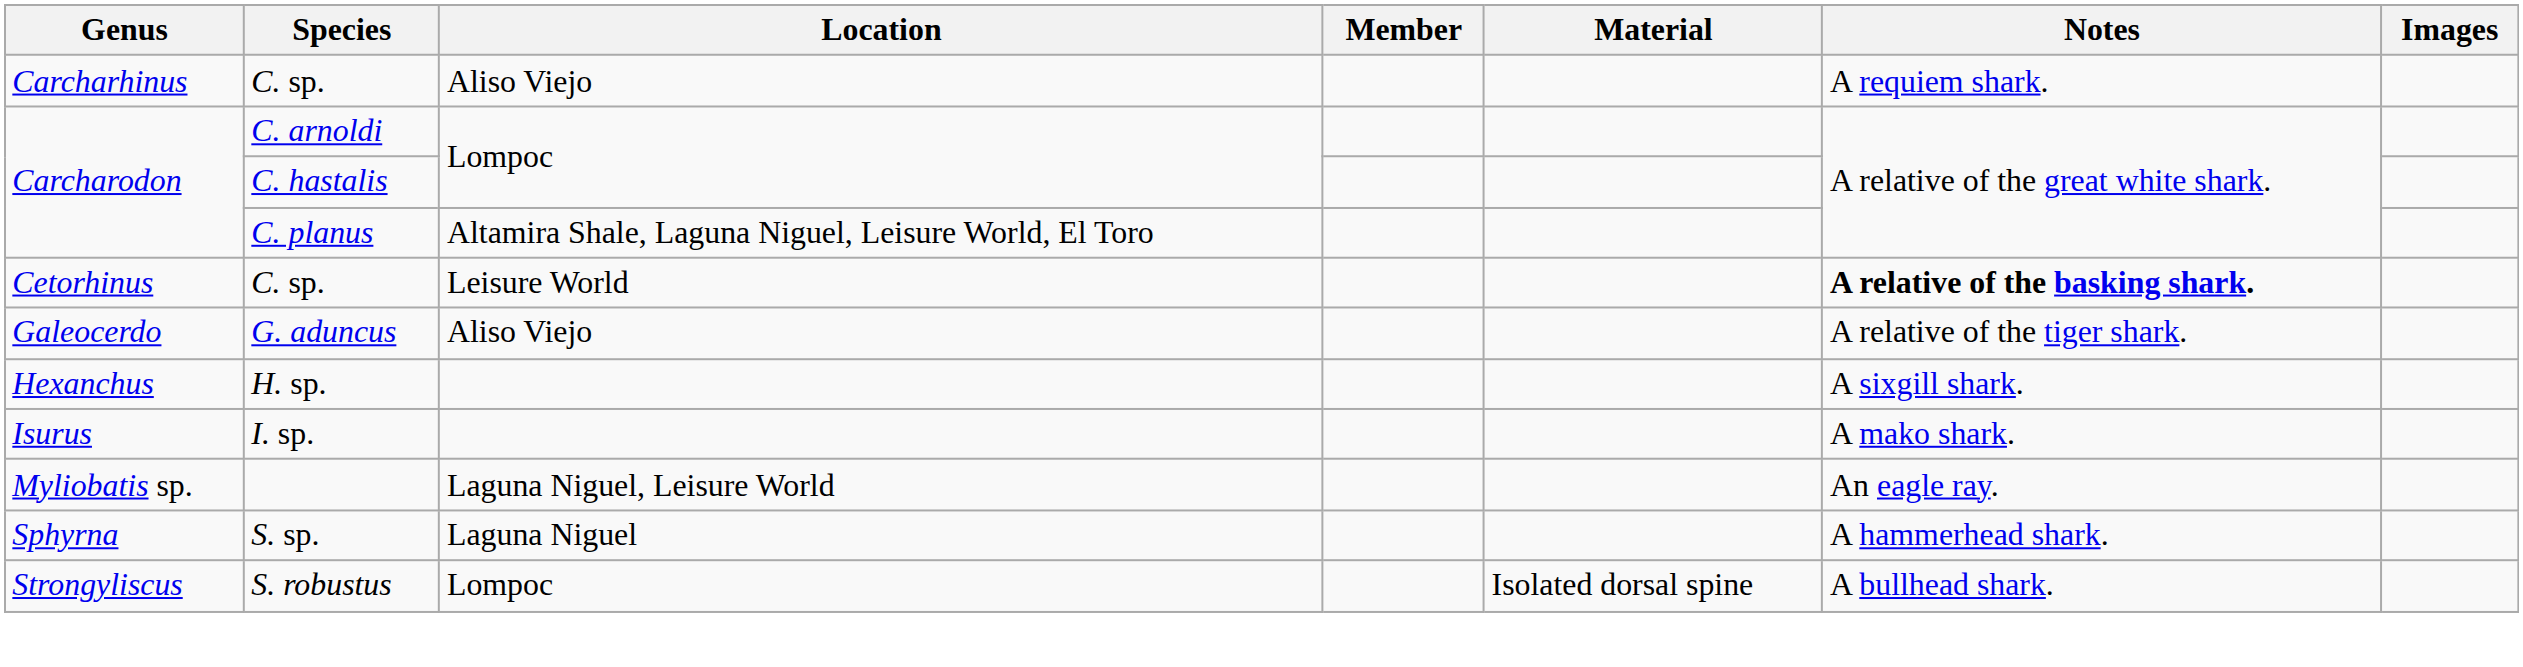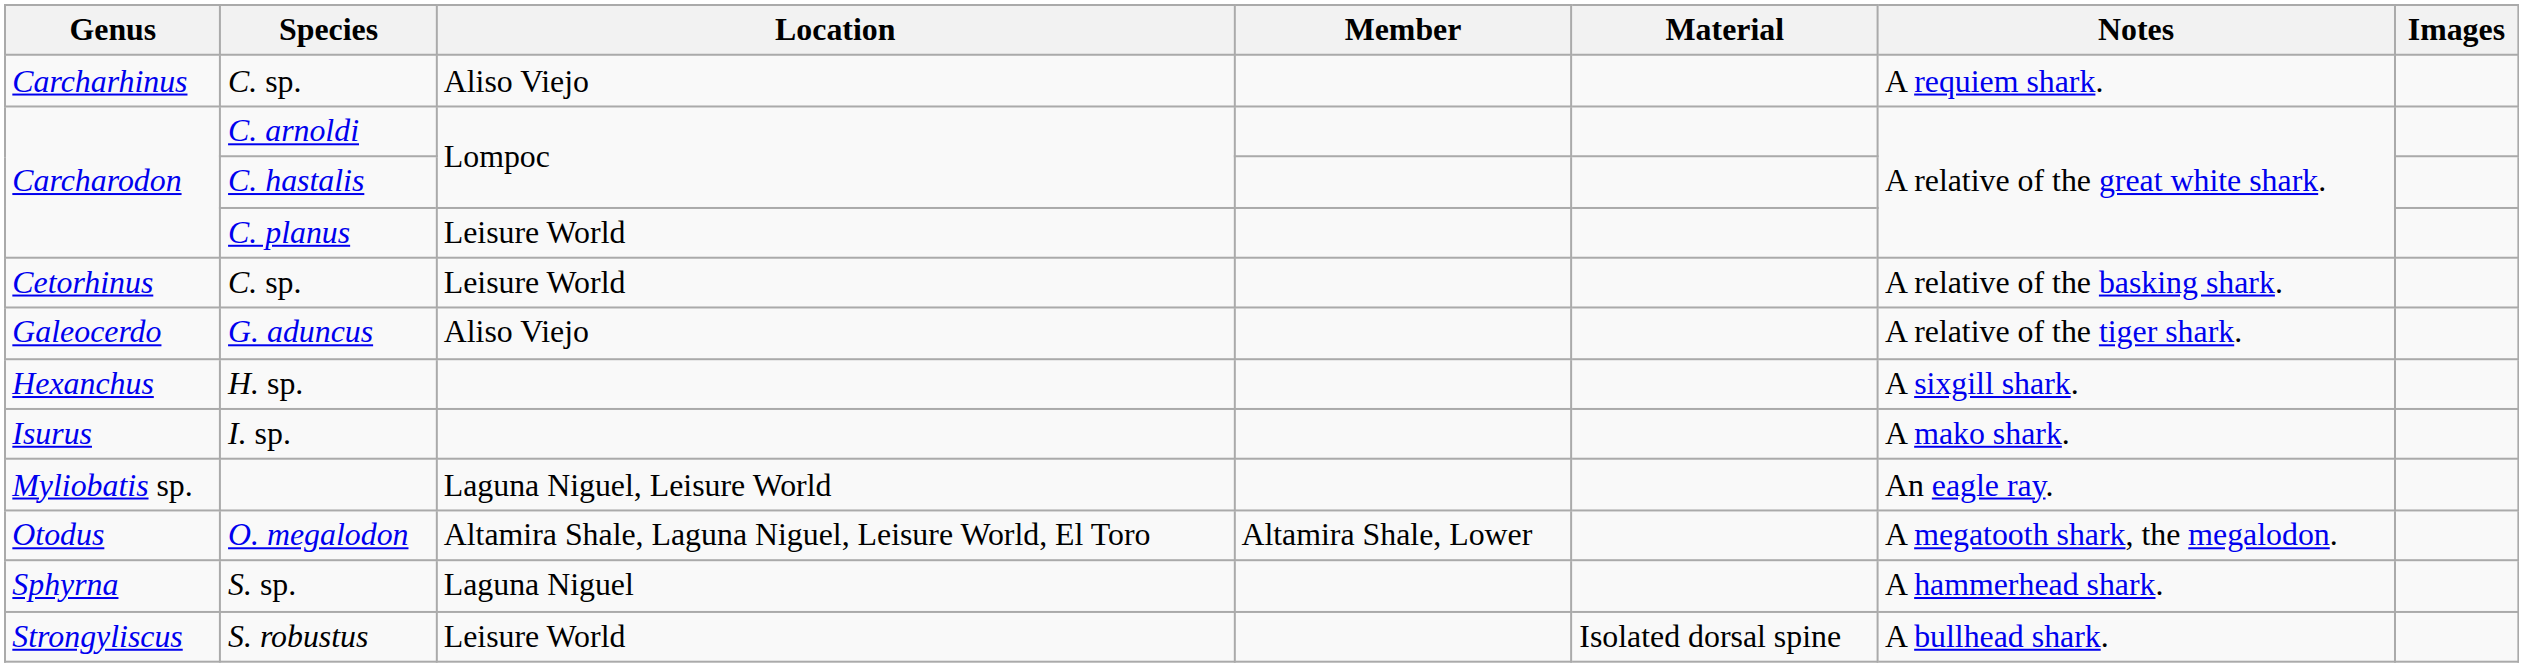C. planus | Location: Altamira Shale, Laguna Niguel, Leisure World, El Toro -> Leisure World
Cetorhinus / C. sp. | Notes: bold -> normal
+ row: Otodus | O. megalodon | Altamira Shale, Laguna Niguel, Leisure World, El Toro | Altamira Shale, Lower | A megatooth shark, the megalodon.
S. robustus | Location: Lompoc -> Leisure World
